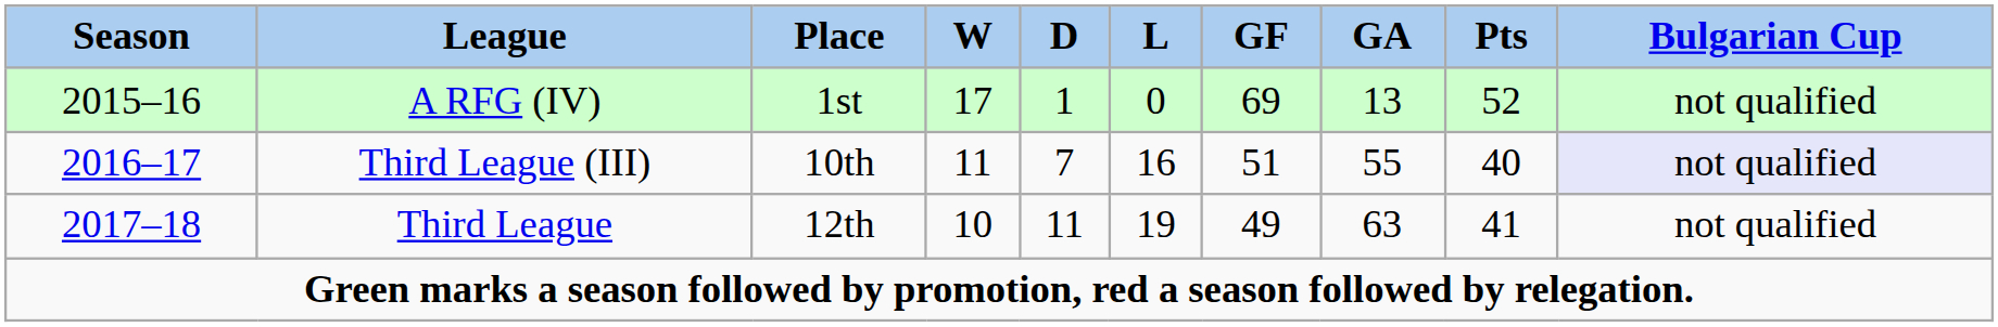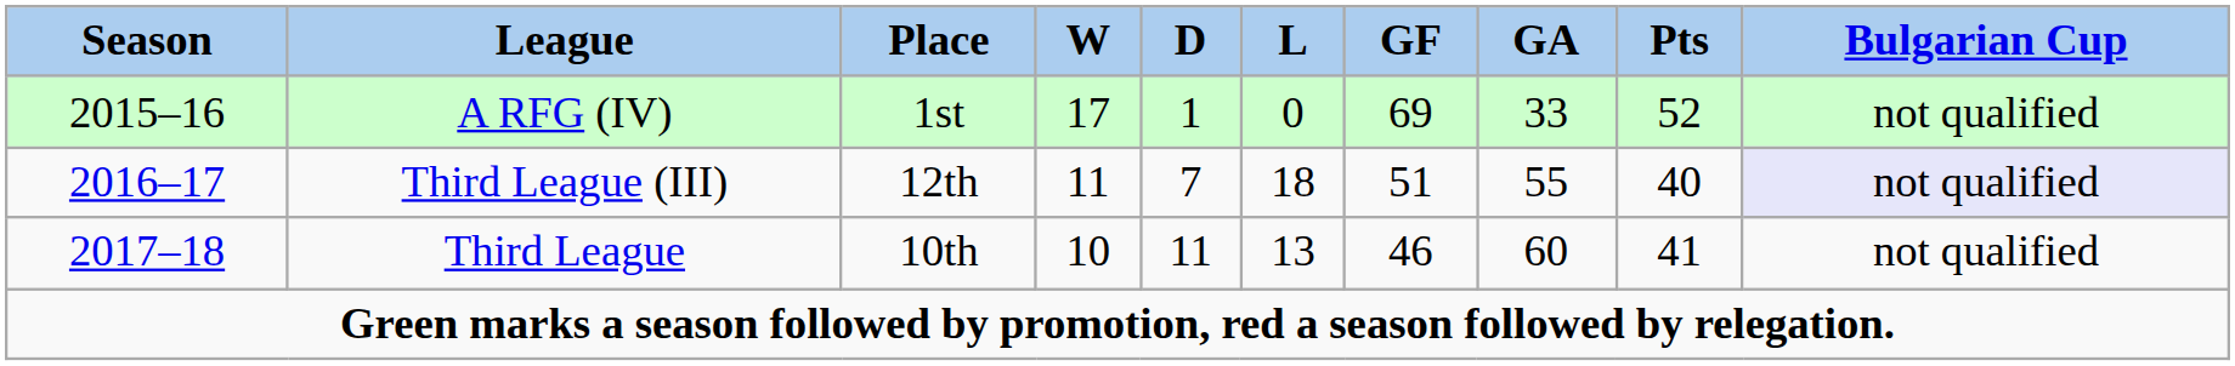A RFG (IV) | GA: 13 -> 33
Third League (III) | Place: 10th -> 12th
Third League (III) | L: 16 -> 18
Third League | Place: 12th -> 10th
Third League | L: 19 -> 13
Third League | GF: 49 -> 46
Third League | GA: 63 -> 60
